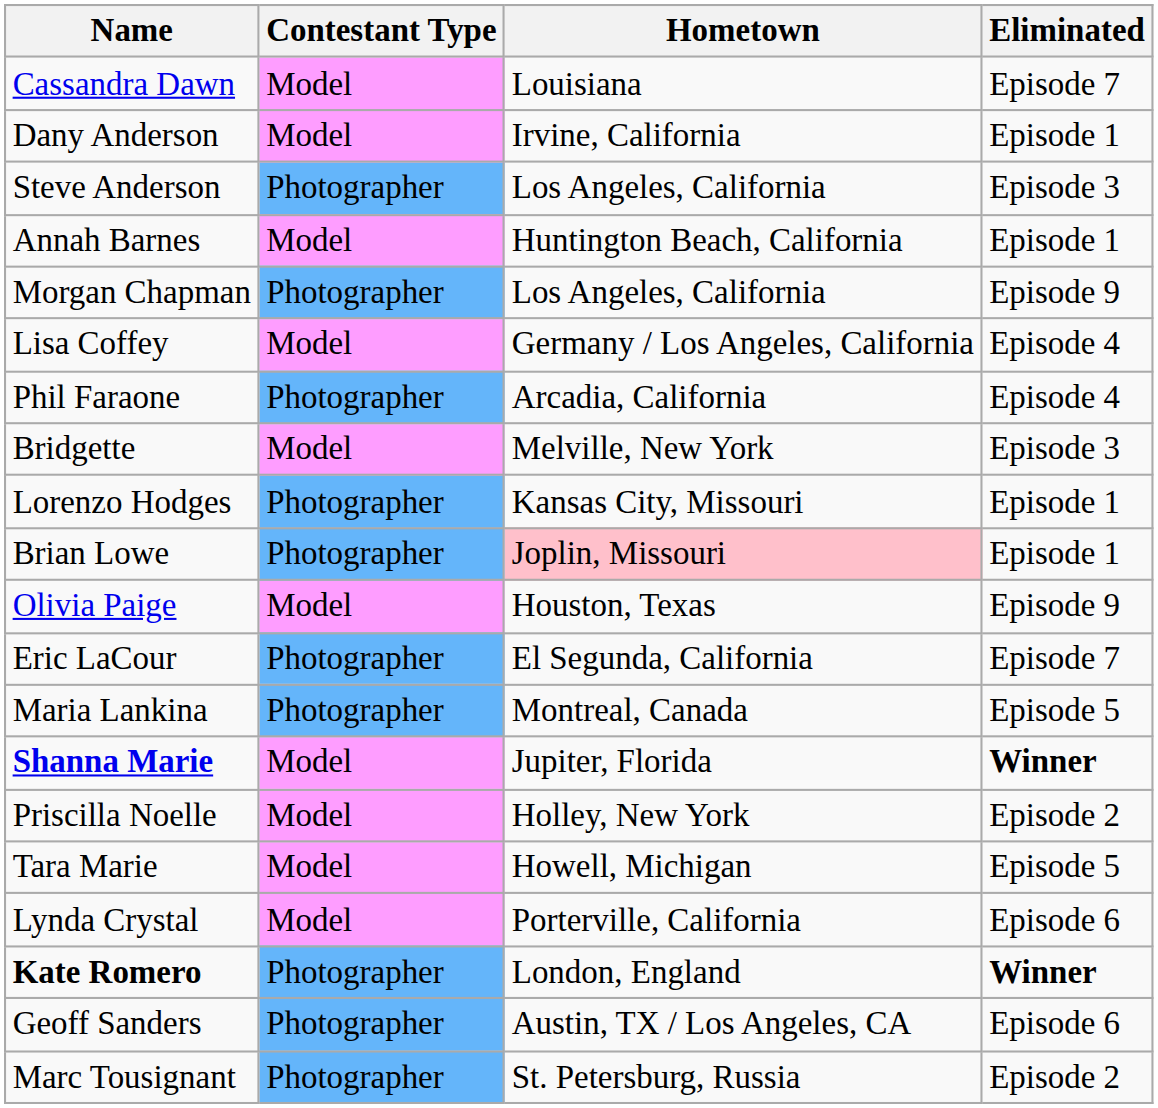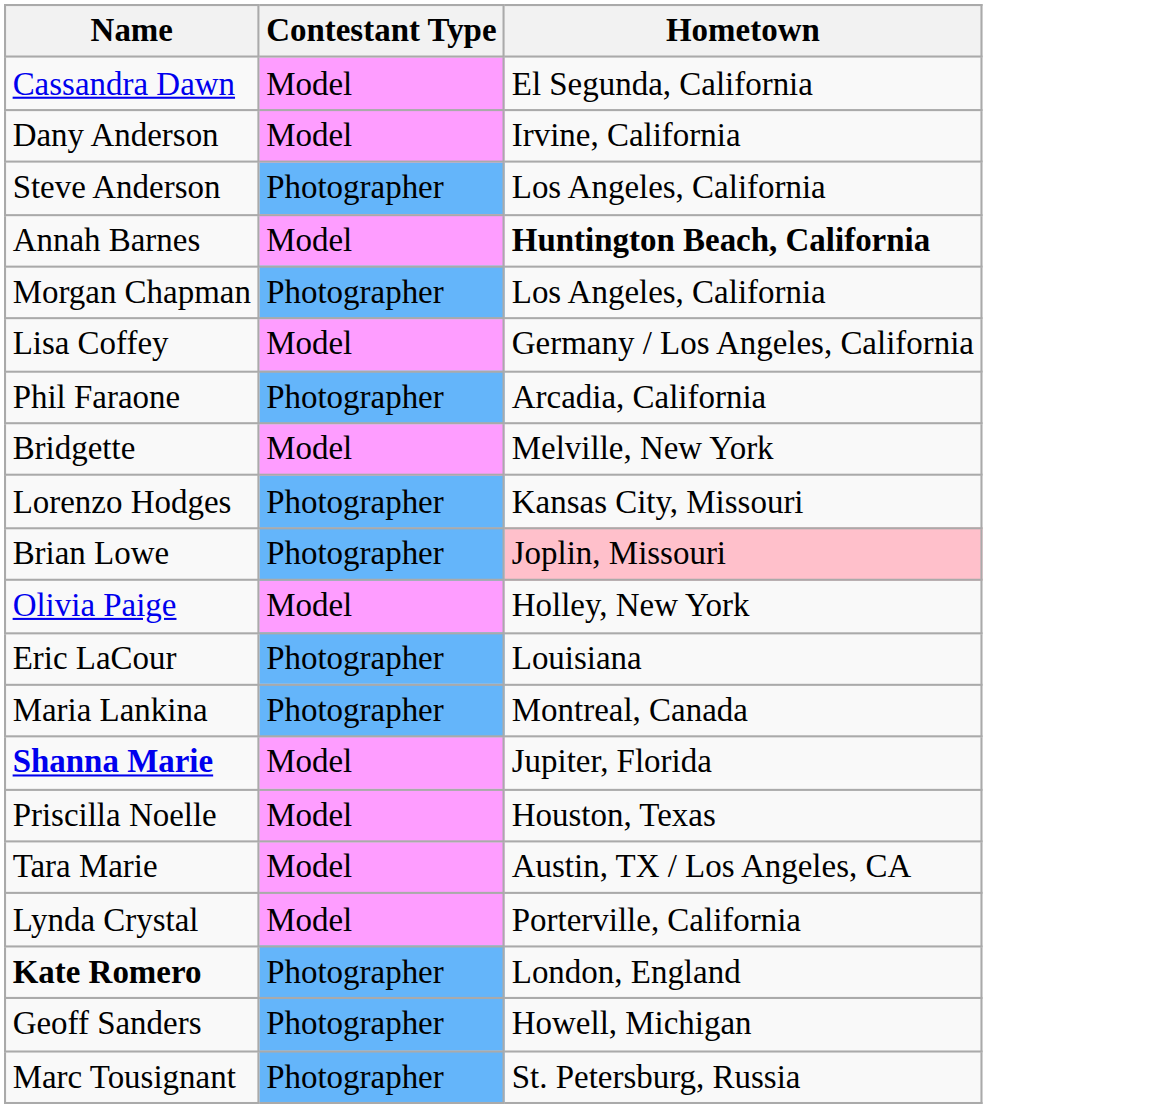- column: Eliminated | Episode 7 | Episode 1 | Episode 3 | Episode 1 | Episode 9 | Episode 4 | Episode 4 | Episode 3 | Episode 1 | Episode 1 | Episode 9 | Episode 7 | Episode 5 | Winner | Episode 2 | Episode 5 | Episode 6 | Winner | Episode 6 | Episode 2
Cassandra Dawn | Hometown: Louisiana -> El Segunda, California
Annah Barnes | Hometown: normal -> bold
Olivia Paige | Hometown: Houston, Texas -> Holley, New York
Eric LaCour | Hometown: El Segunda, California -> Louisiana
Priscilla Noelle | Hometown: Holley, New York -> Houston, Texas
Tara Marie | Hometown: Howell, Michigan -> Austin, TX / Los Angeles, CA
Geoff Sanders | Hometown: Austin, TX / Los Angeles, CA -> Howell, Michigan
